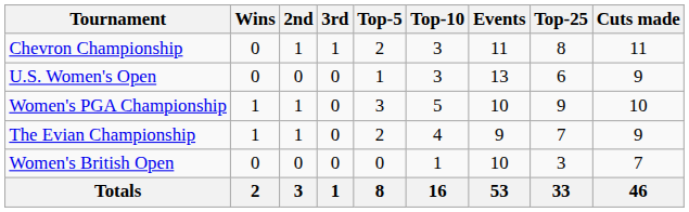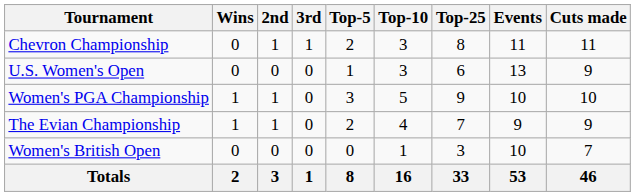columns swapped: Top-25 <-> Events
